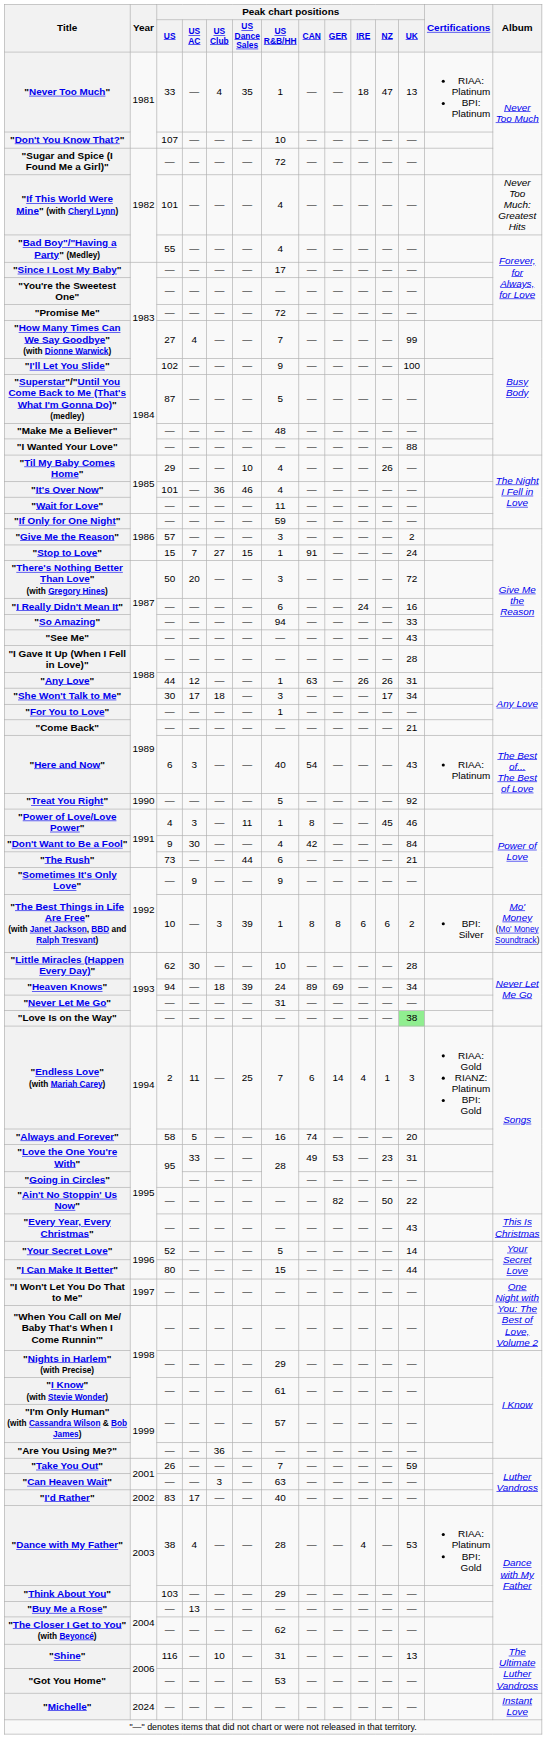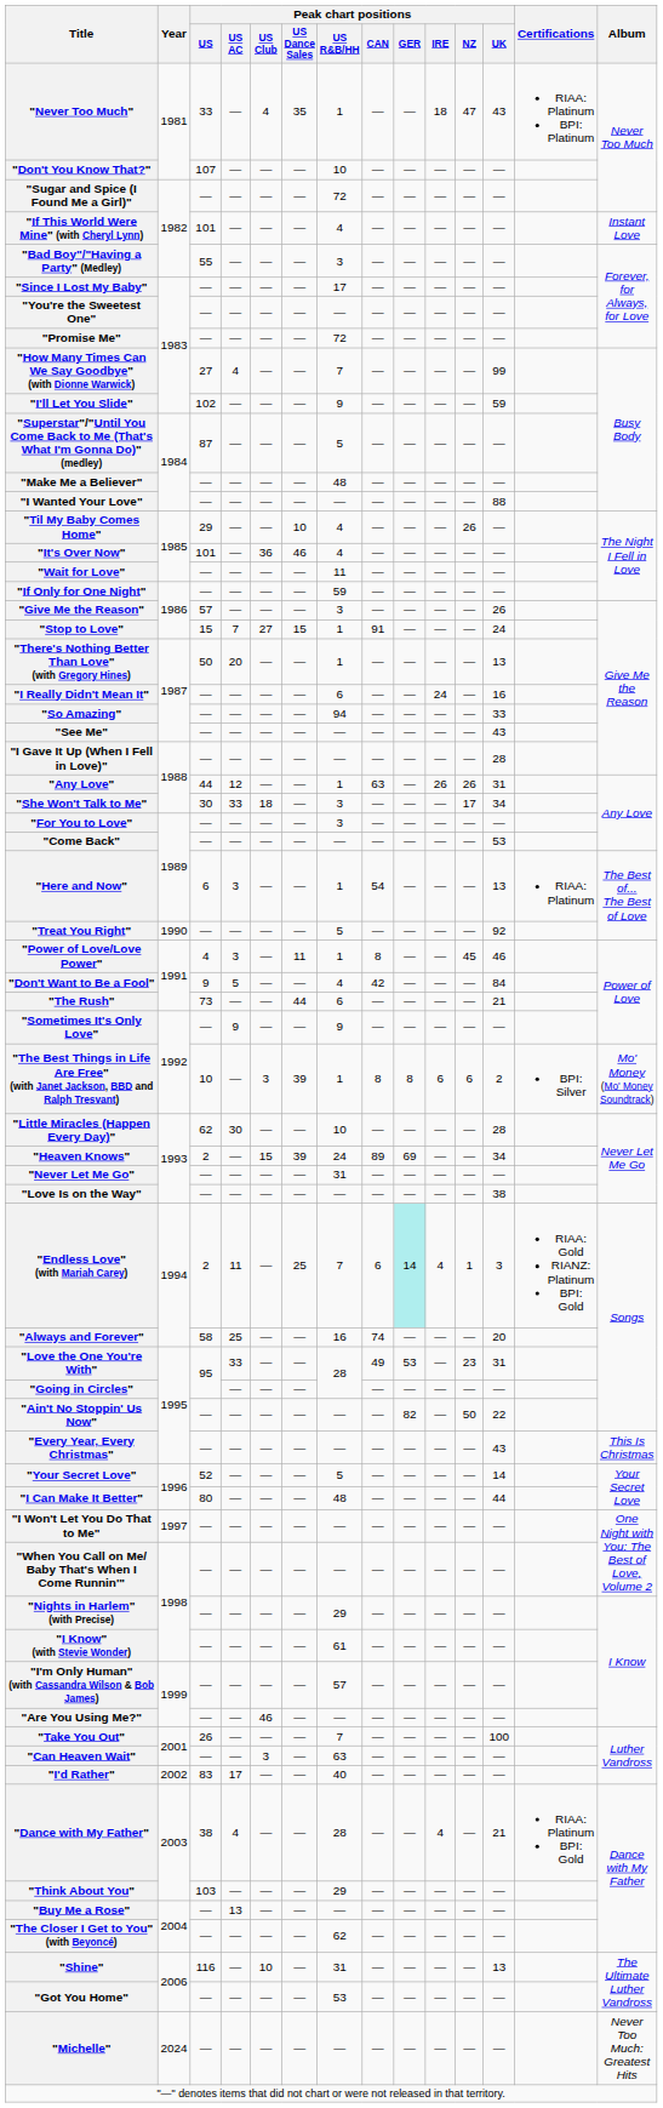"Never Too Much" | Peak chart positions / UK: 13 -> 43
"If This World Were Mine" (with Cheryl Lynn) | Album: Never Too Much: Greatest Hits -> Instant Love
"Bad Boy"/"Having a Party" (Medley) | Peak chart positions / US R&B/HH: 4 -> 3
"I'll Let You Slide" | Peak chart positions / UK: 100 -> 59
"Give Me the Reason" | Peak chart positions / UK: 2 -> 26
"There's Nothing Better Than Love" (with Gregory Hines) | Peak chart positions / US R&B/HH: 3 -> 1
"There's Nothing Better Than Love" (with Gregory Hines) | Peak chart positions / UK: 72 -> 13
"She Won't Talk to Me" | Peak chart positions / US AC: 17 -> 33
"For You to Love" | Peak chart positions / US R&B/HH: 1 -> 3
"Come Back" | Peak chart positions / UK: 21 -> 53
"Here and Now" | Peak chart positions / US R&B/HH: 40 -> 1
"Here and Now" | Peak chart positions / UK: 43 -> 13
"Don't Want to Be a Fool" | Peak chart positions / US AC: 30 -> 5
"Heaven Knows" | Peak chart positions / US: 94 -> 2
"Heaven Knows" | Peak chart positions / US Club: 18 -> 15
"Love Is on the Way" | Peak chart positions / UK: lightgreen background -> no background
"Endless Love" (with Mariah Carey) | Peak chart positions / GER: no background -> paleturquoise background
"Always and Forever" | Peak chart positions / US AC: 5 -> 25
"I Can Make It Better" | Peak chart positions / US R&B/HH: 15 -> 48
"Are You Using Me?" | Peak chart positions / US Club: 36 -> 46
"Take You Out" | Peak chart positions / UK: 59 -> 100
"Dance with My Father" | Peak chart positions / UK: 53 -> 21
"Michelle" | Album: Instant Love -> Never Too Much: Greatest Hits
